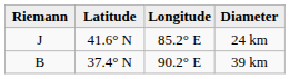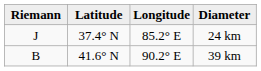24 km | Latitude: 41.6° N -> 37.4° N
39 km | Latitude: 37.4° N -> 41.6° N
